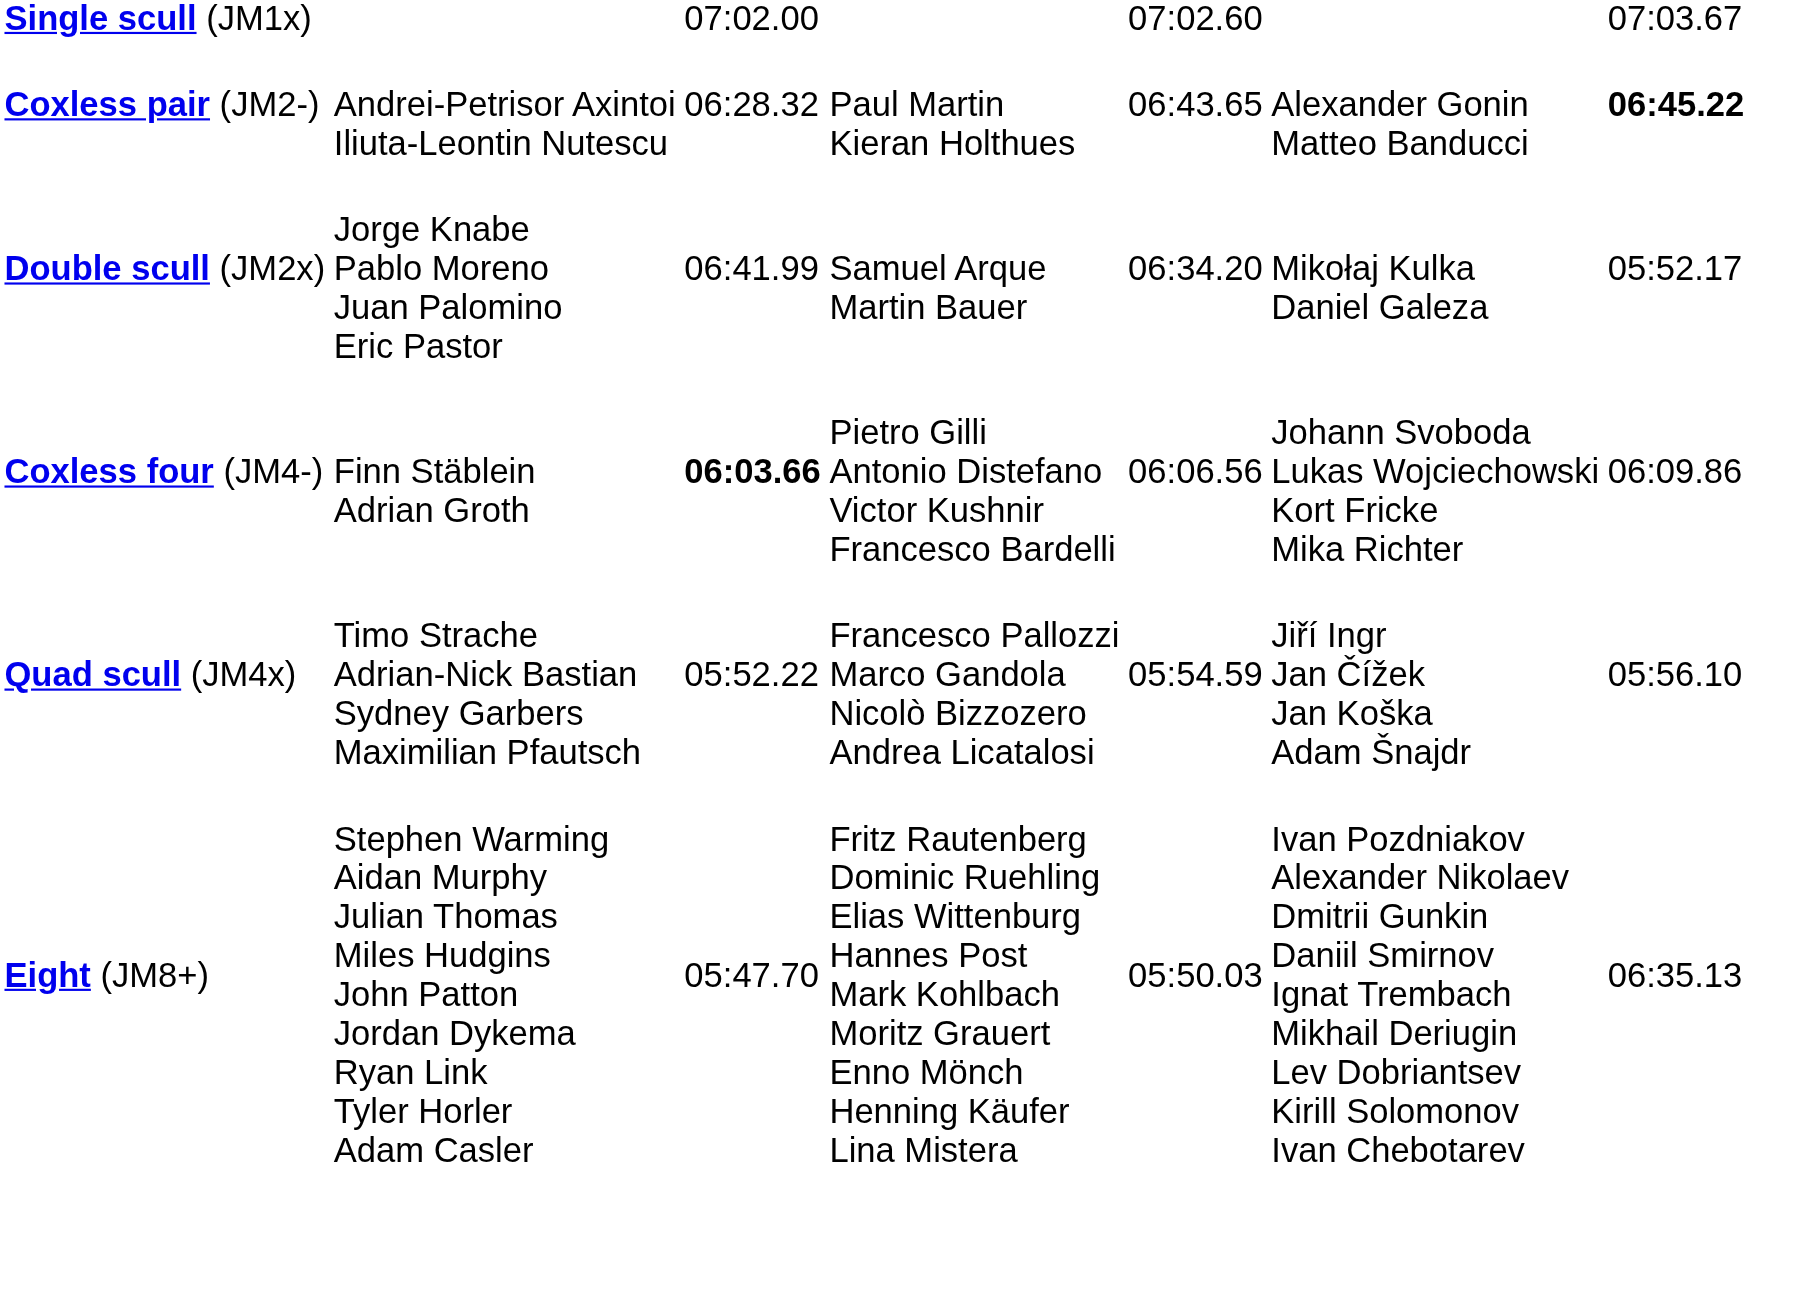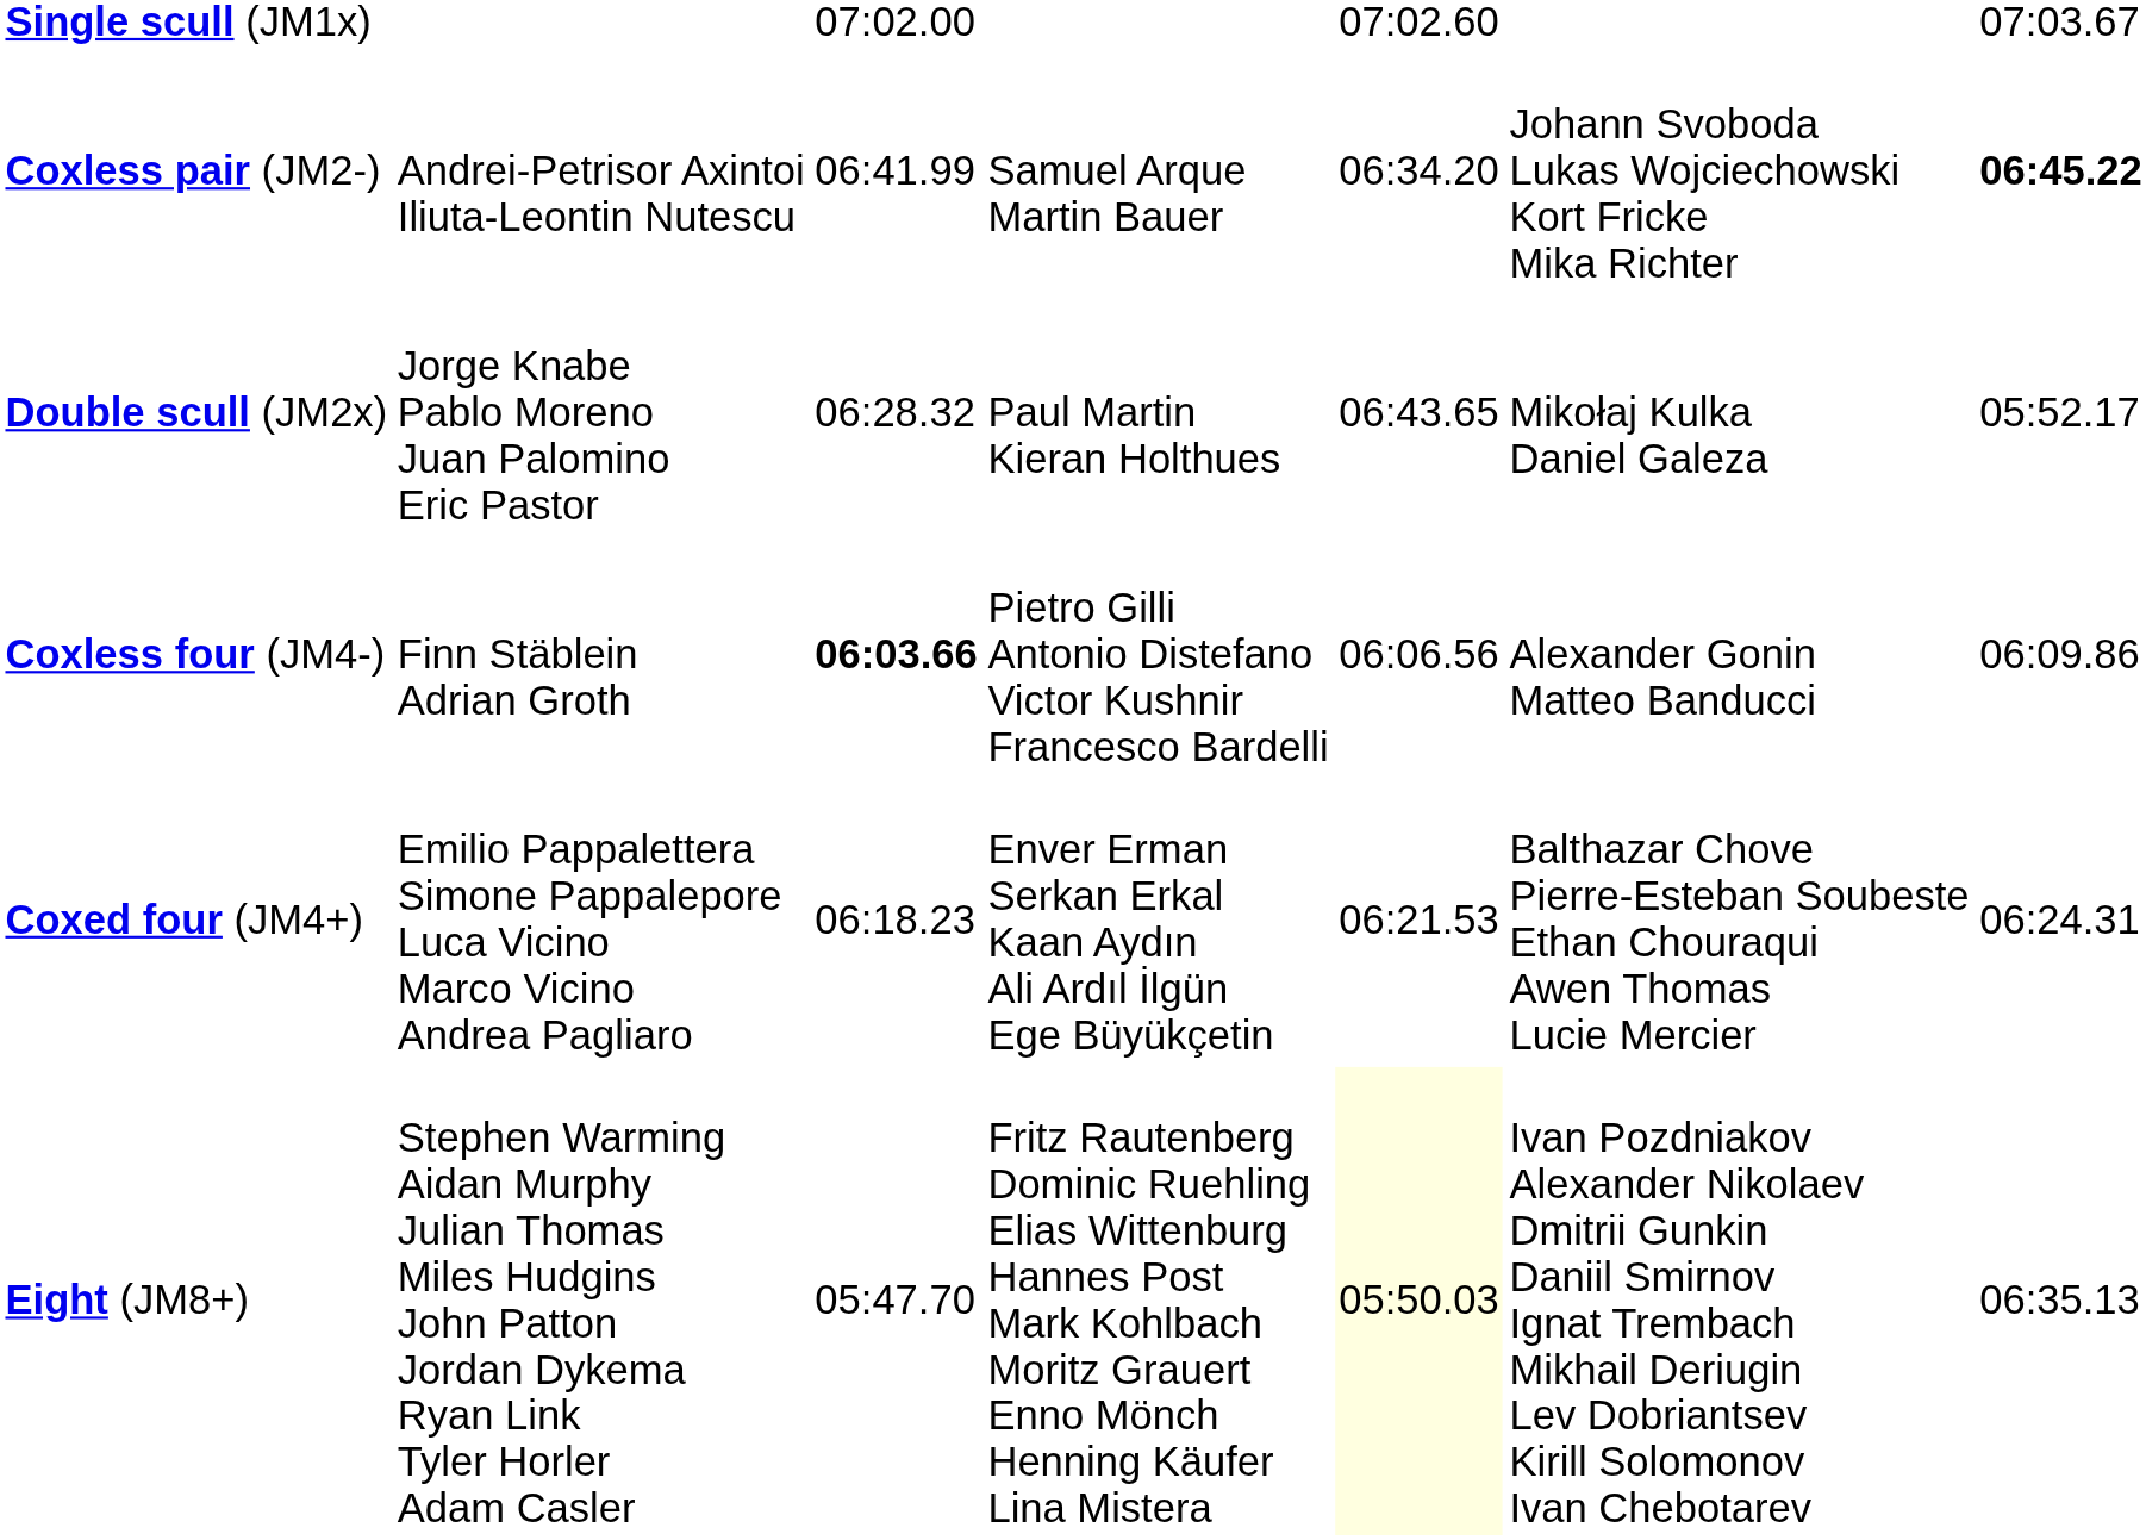Coxless pair (JM2-) | column 3: 06:28.32 -> 06:41.99
Coxless pair (JM2-) | column 4: Paul Martin Kieran Holthues -> Samuel Arque Martin Bauer
Coxless pair (JM2-) | column 5: 06:43.65 -> 06:34.20
Coxless pair (JM2-) | column 6: Alexander Gonin Matteo Banducci -> Johann Svoboda Lukas Wojciechowski Kort Fricke Mika Richter
Double scull (JM2x) | column 3: 06:41.99 -> 06:28.32
Double scull (JM2x) | column 4: Samuel Arque Martin Bauer -> Paul Martin Kieran Holthues
Double scull (JM2x) | column 5: 06:34.20 -> 06:43.65
Coxless four (JM4-) | column 6: Johann Svoboda Lukas Wojciechowski Kort Fricke Mika Richter -> Alexander Gonin Matteo Banducci
+ row: Coxed four (JM4+) | Emilio Pappalettera Simone Pappalepore Luca Vicino Marco Vicino Andrea Pagliaro | 06:18.23 | Enver Erman Serkan Erkal Kaan Aydın Ali Ardıl İlgün Ege Büyükçetin | 06:21.53 | Balthazar Chove Pierre-Esteban Soubeste Ethan Chouraqui Awen Thomas Lucie Mercier | 06:24.31
- row: Quad scull (JM4x) | Timo Strache Adrian-Nick Bastian Sydney Garbers Maximilian Pfautsch | 05:52.22 | Francesco Pallozzi Marco Gandola Nicolò Bizzozero Andrea Licatalosi | 05:54.59 | Jiří Ingr Jan Čížek Jan Koška Adam Šnajdr | 05:56.10
Eight (JM8+) | column 5: no background -> lightyellow background
